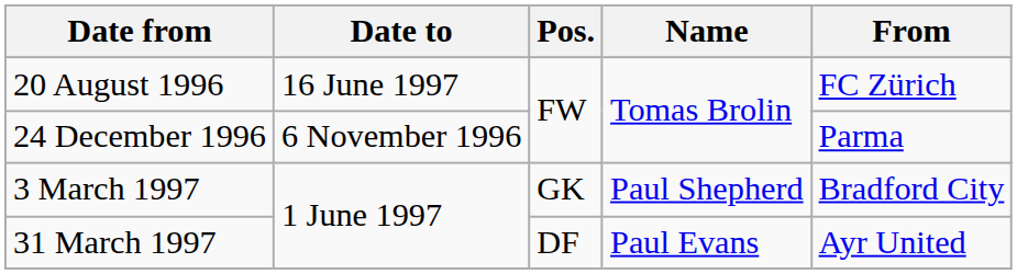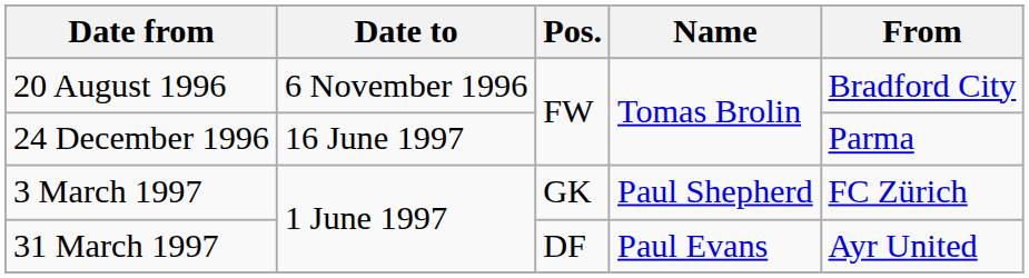20 August 1996 | Date to: 16 June 1997 -> 6 November 1996
20 August 1996 | From: FC Zürich -> Bradford City
24 December 1996 | Date to: 6 November 1996 -> 16 June 1997
3 March 1997 | From: Bradford City -> FC Zürich
